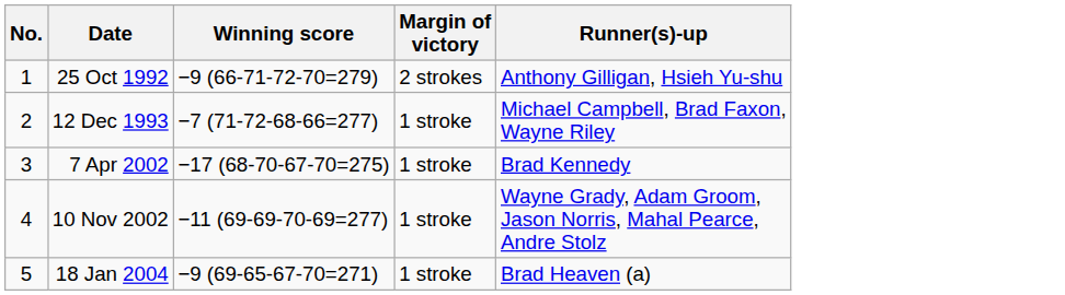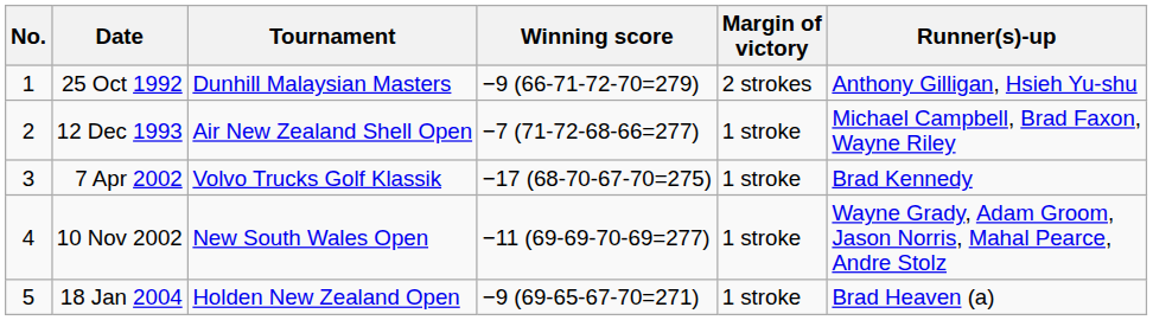+ column: Tournament | Dunhill Malaysian Masters | Air New Zealand Shell Open | Volvo Trucks Golf Klassik | New South Wales Open | Holden New Zealand Open
